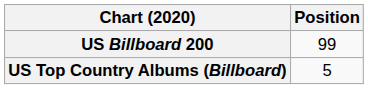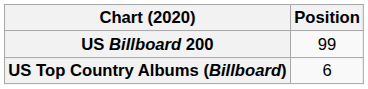US Top Country Albums (Billboard) | Position: 5 -> 6
